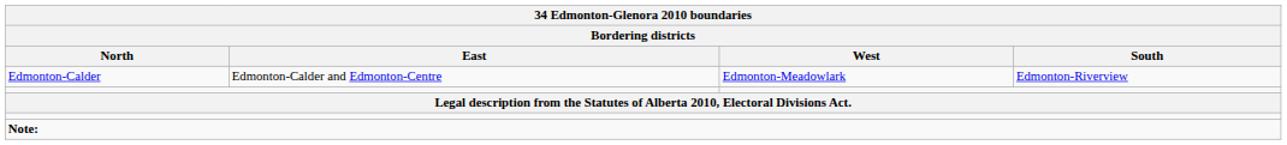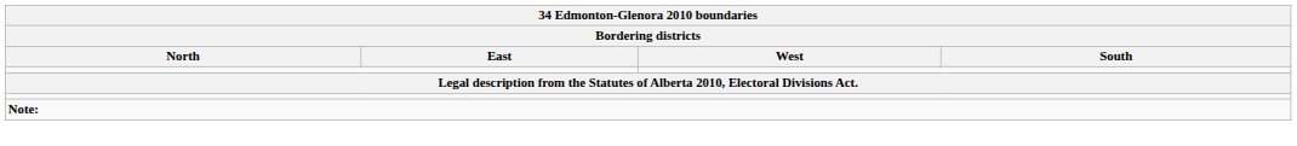- row: Edmonton-Calder | Edmonton-Calder and Edmonton-Centre | Edmonton-Meadowlark | Edmonton-Riverview
